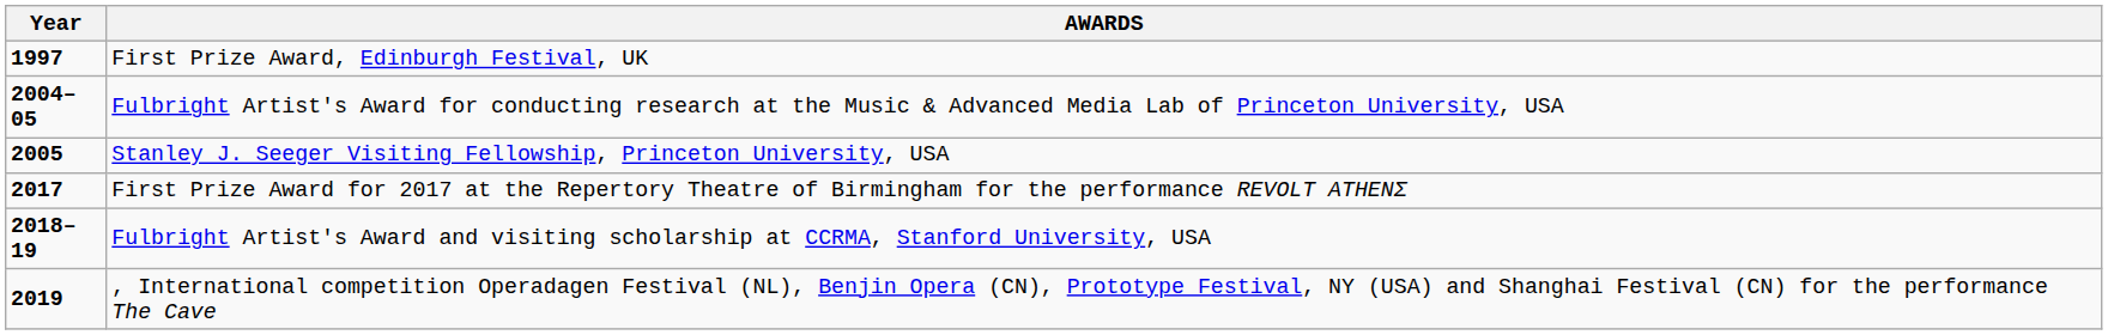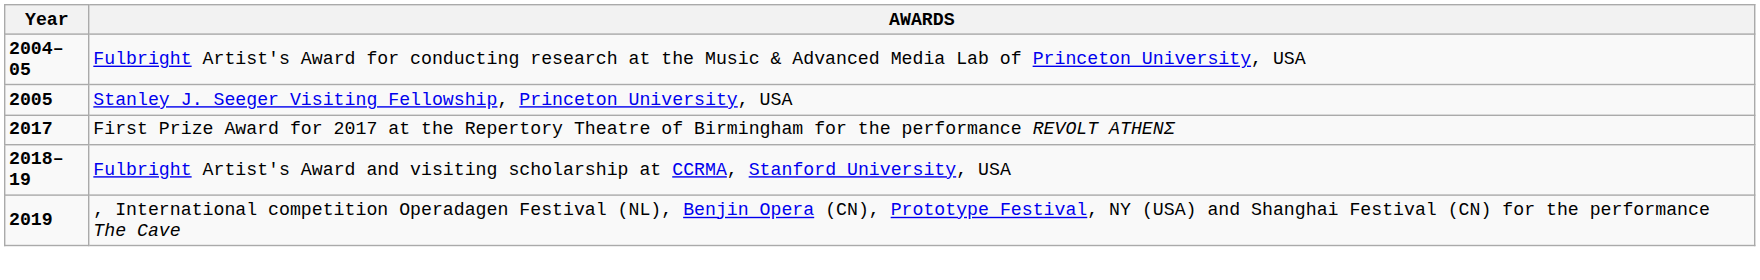- row: 1997 | First Prize Award, Edinburgh Festival, UΚ
